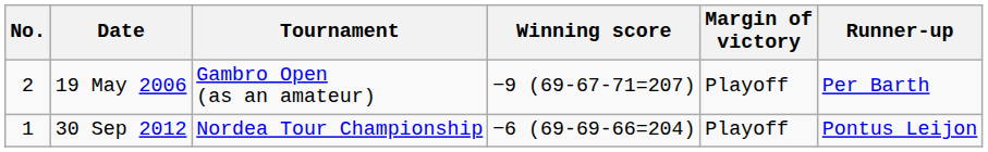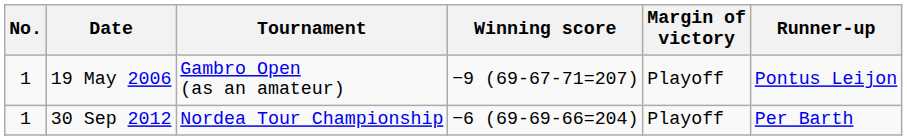19 May 2006 | No.: 2 -> 1
19 May 2006 | Runner-up: Per Barth -> Pontus Leijon
30 Sep 2012 | Runner-up: Pontus Leijon -> Per Barth
